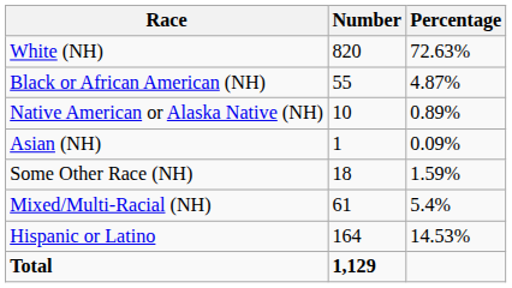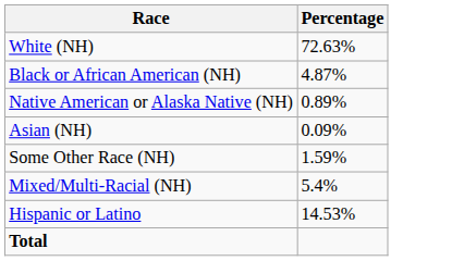- column: Number | 820 | 55 | 10 | 1 | 18 | 61 | 164 | 1,129
